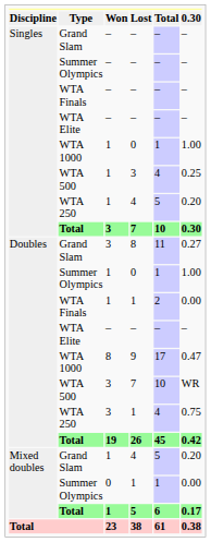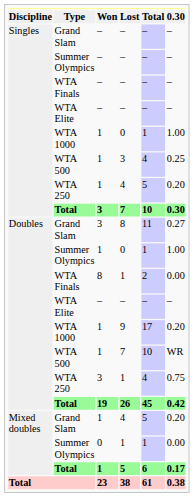WTA Finals / 1 | column 3: 1 -> 8
9 | column 3: 8 -> 1
9 | column 6: 0.47 -> 0.20
WTA 500 / 7 | column 3: 3 -> 1
